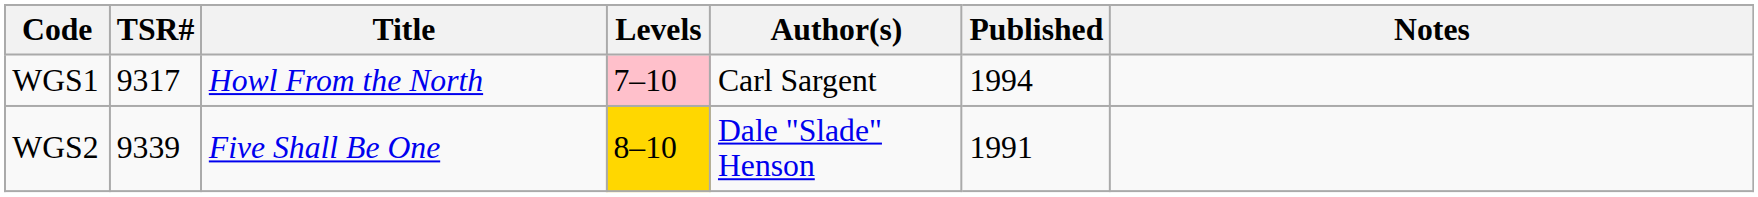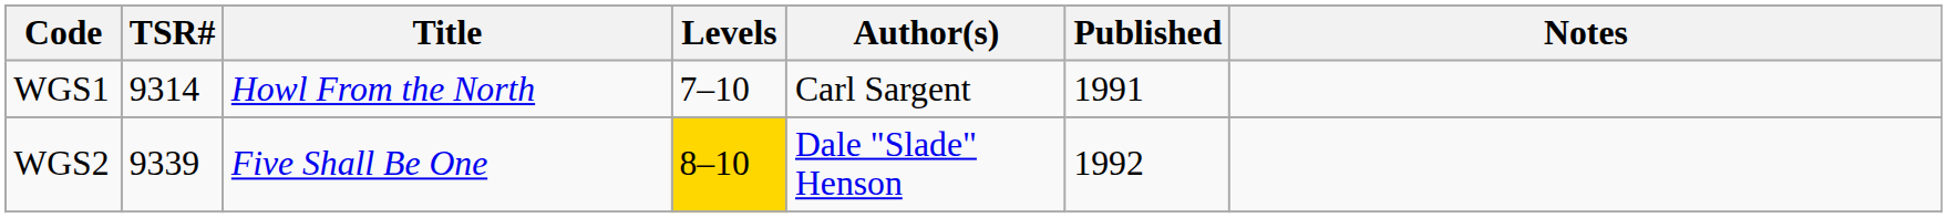WGS1 | TSR#: 9317 -> 9314
WGS1 | Levels: pink background -> no background
WGS1 | Published: 1994 -> 1991
WGS2 | Published: 1991 -> 1992
